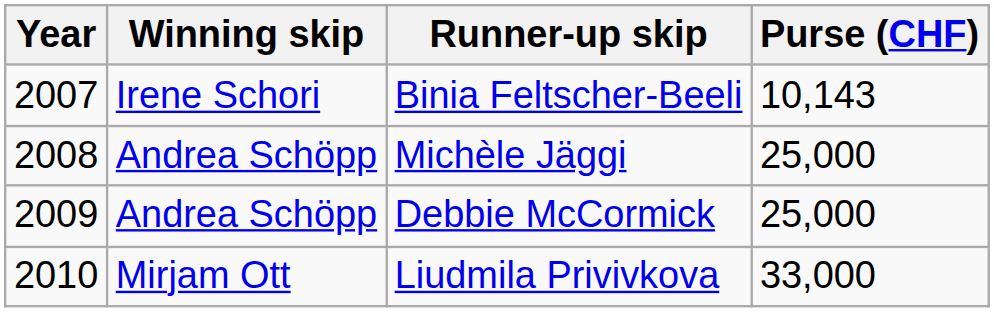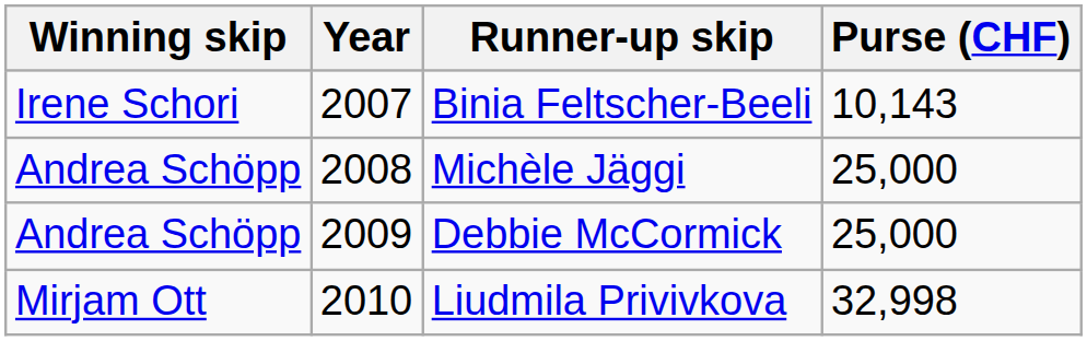columns swapped: Year <-> Winning skip
Liudmila Privivkova | Purse (CHF): 33,000 -> 32,998
